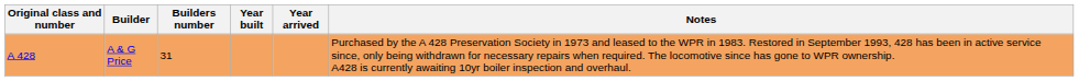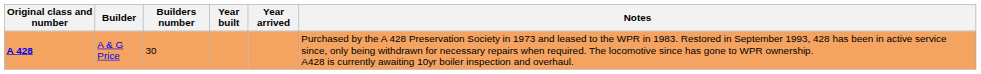A & G Price | Original class and number: normal -> bold
A & G Price | Builders number: 31 -> 30
